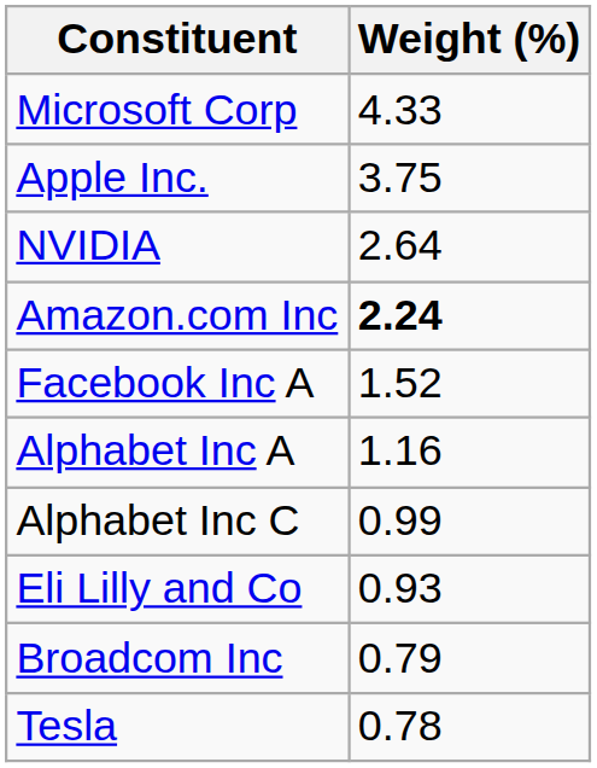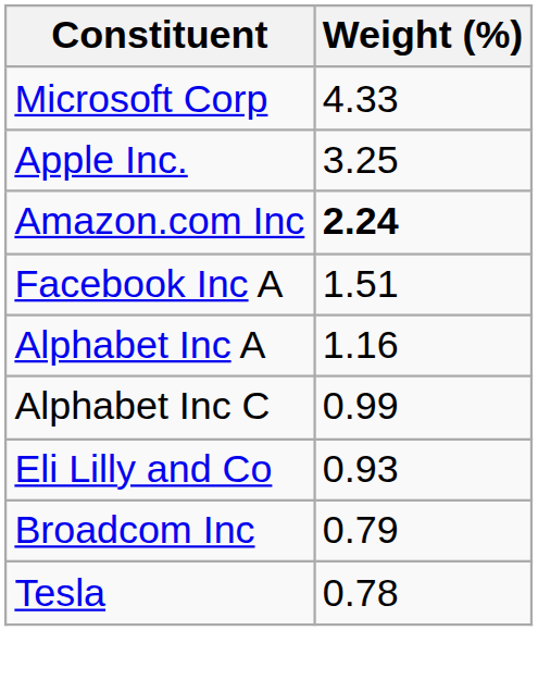Apple Inc. | Weight (%): 3.75 -> 3.25
- row: NVIDIA | 2.64
Facebook Inc A | Weight (%): 1.52 -> 1.51
